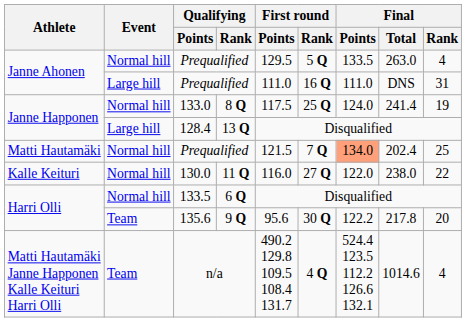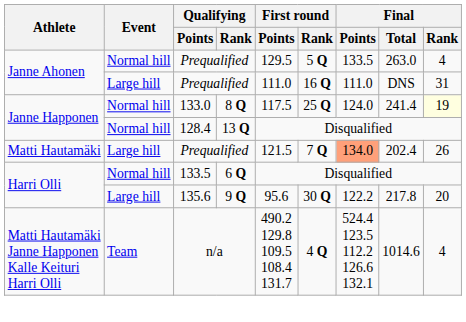133.0 | Final / Rank: no background -> lightyellow background
128.4 | Event: Large hill -> Normal hill
Matti Hautamäki / Prequalified | Event: Normal hill -> Large hill
Matti Hautamäki / Prequalified | Final / Rank: 25 -> 26
- row: Kalle Keituri | Normal hill | 130.0 | 11 Q | 116.0 | 27 Q | 122.0 | 238.0 | 22
135.6 | Event: Team -> Large hill
